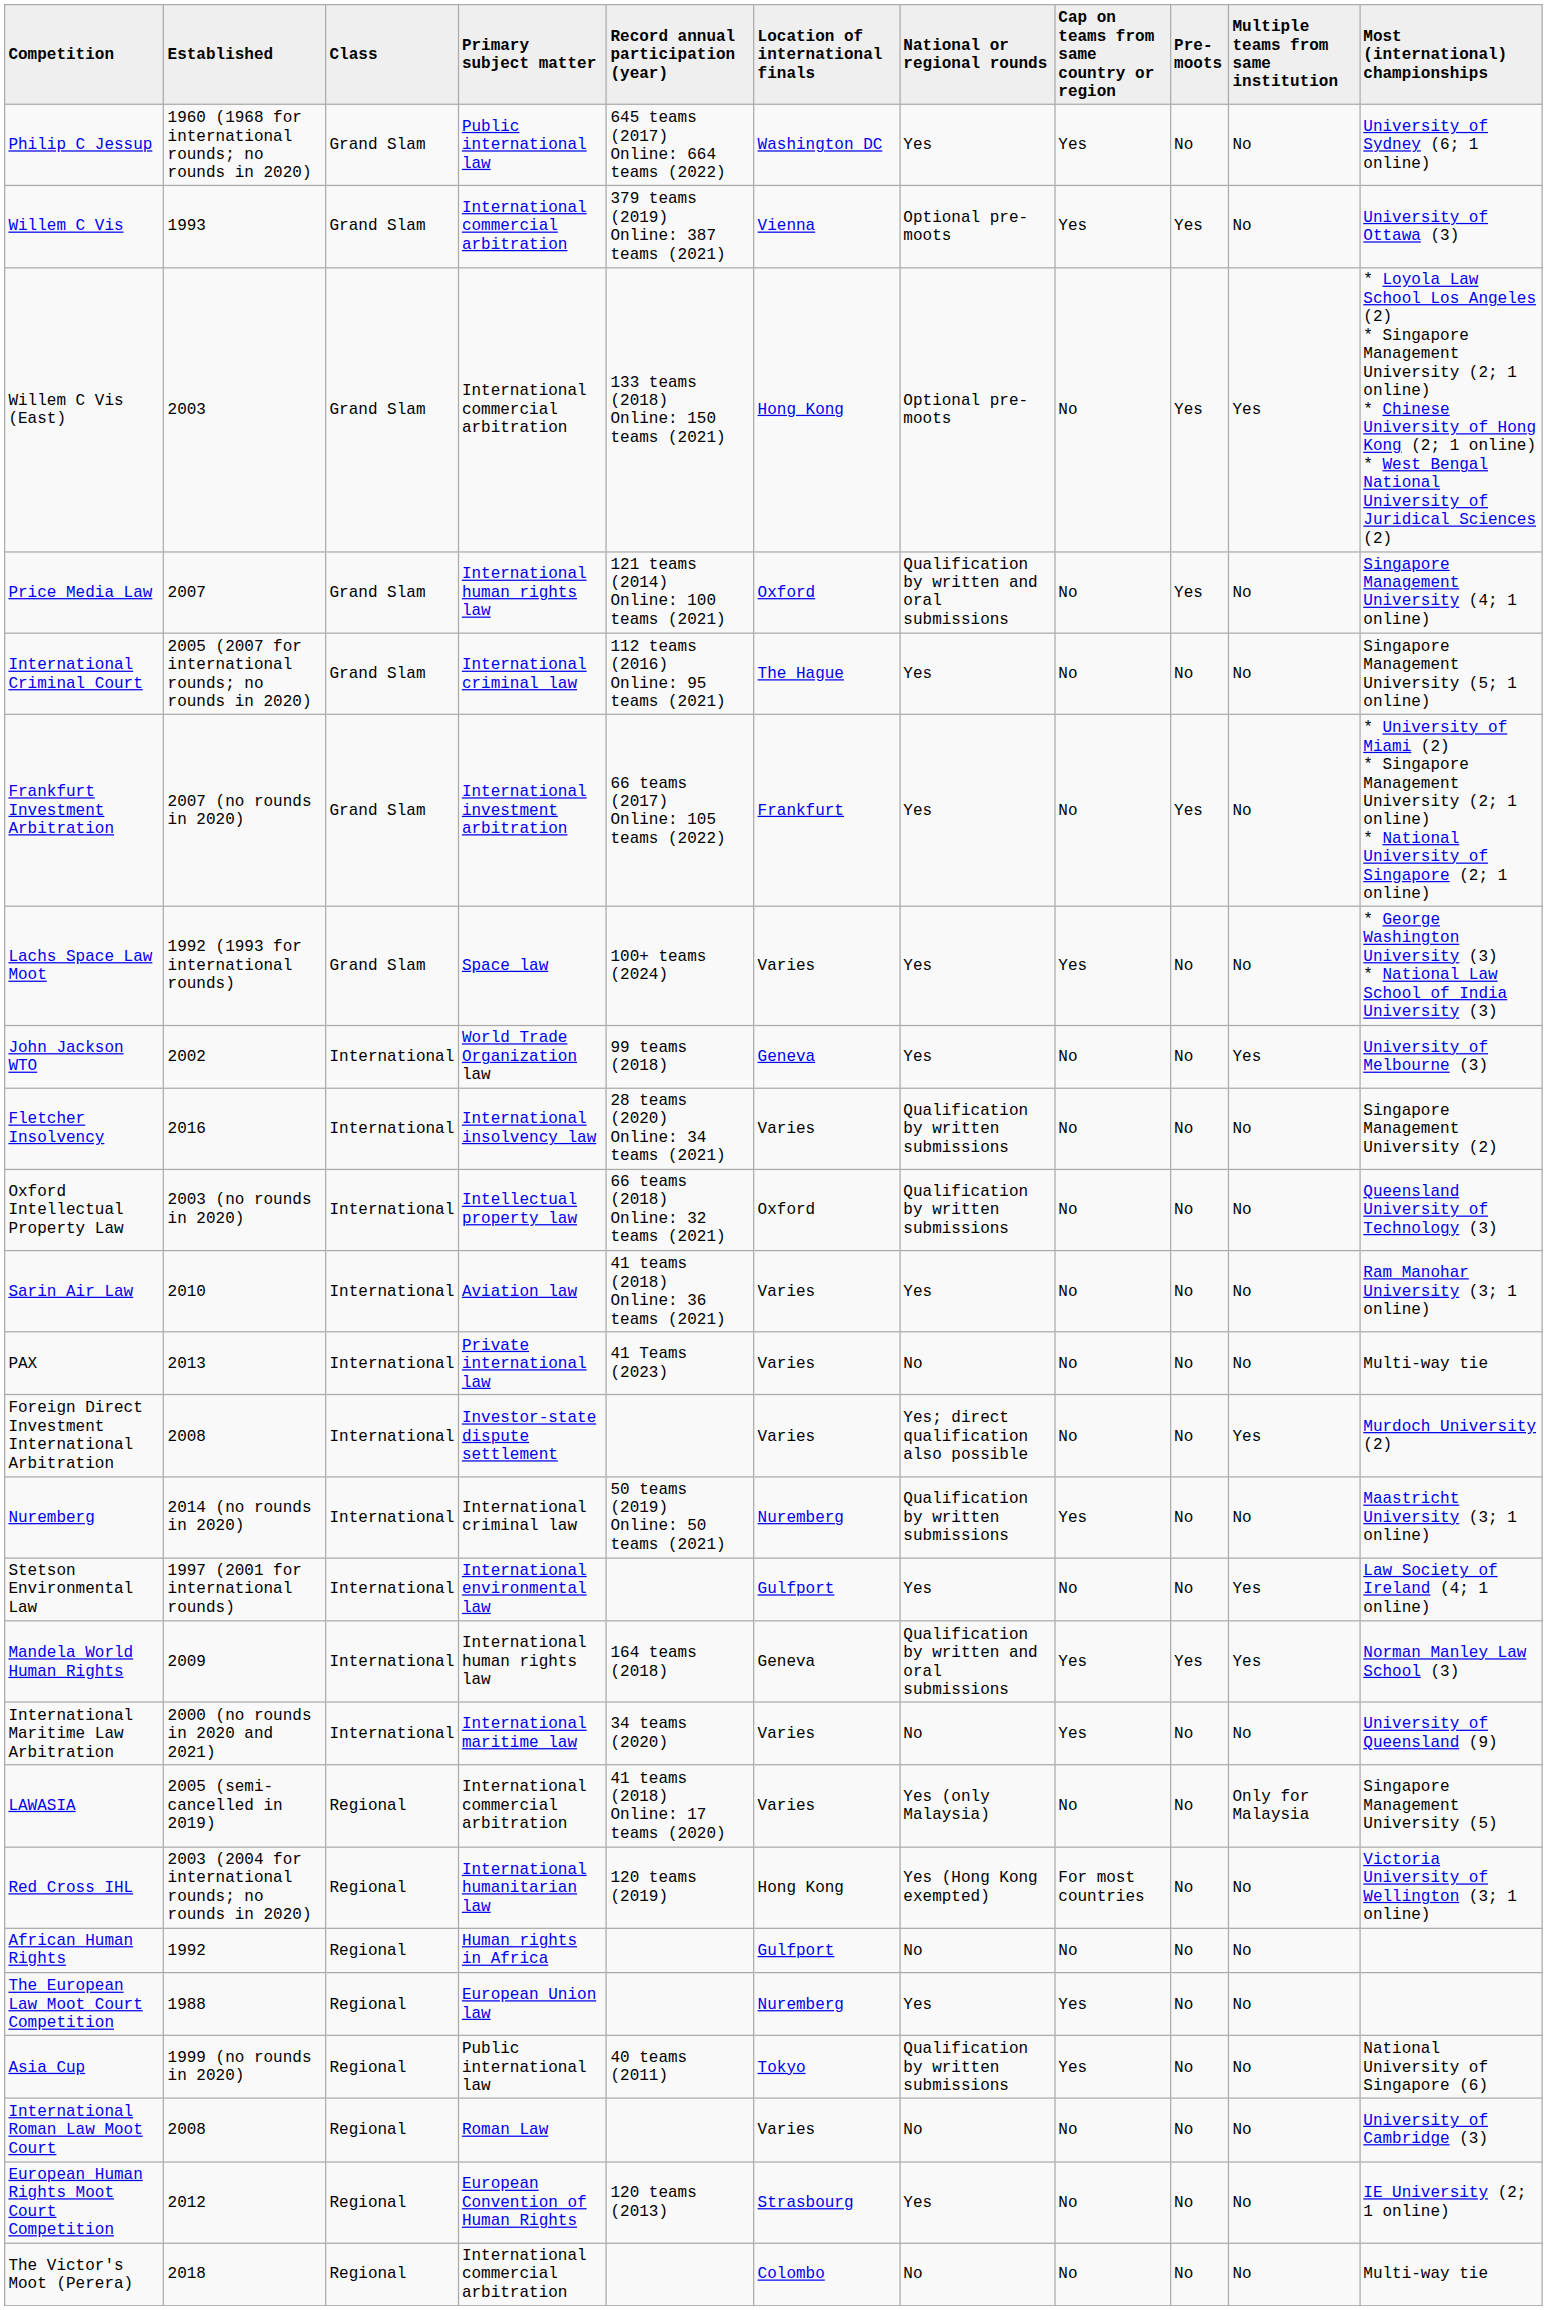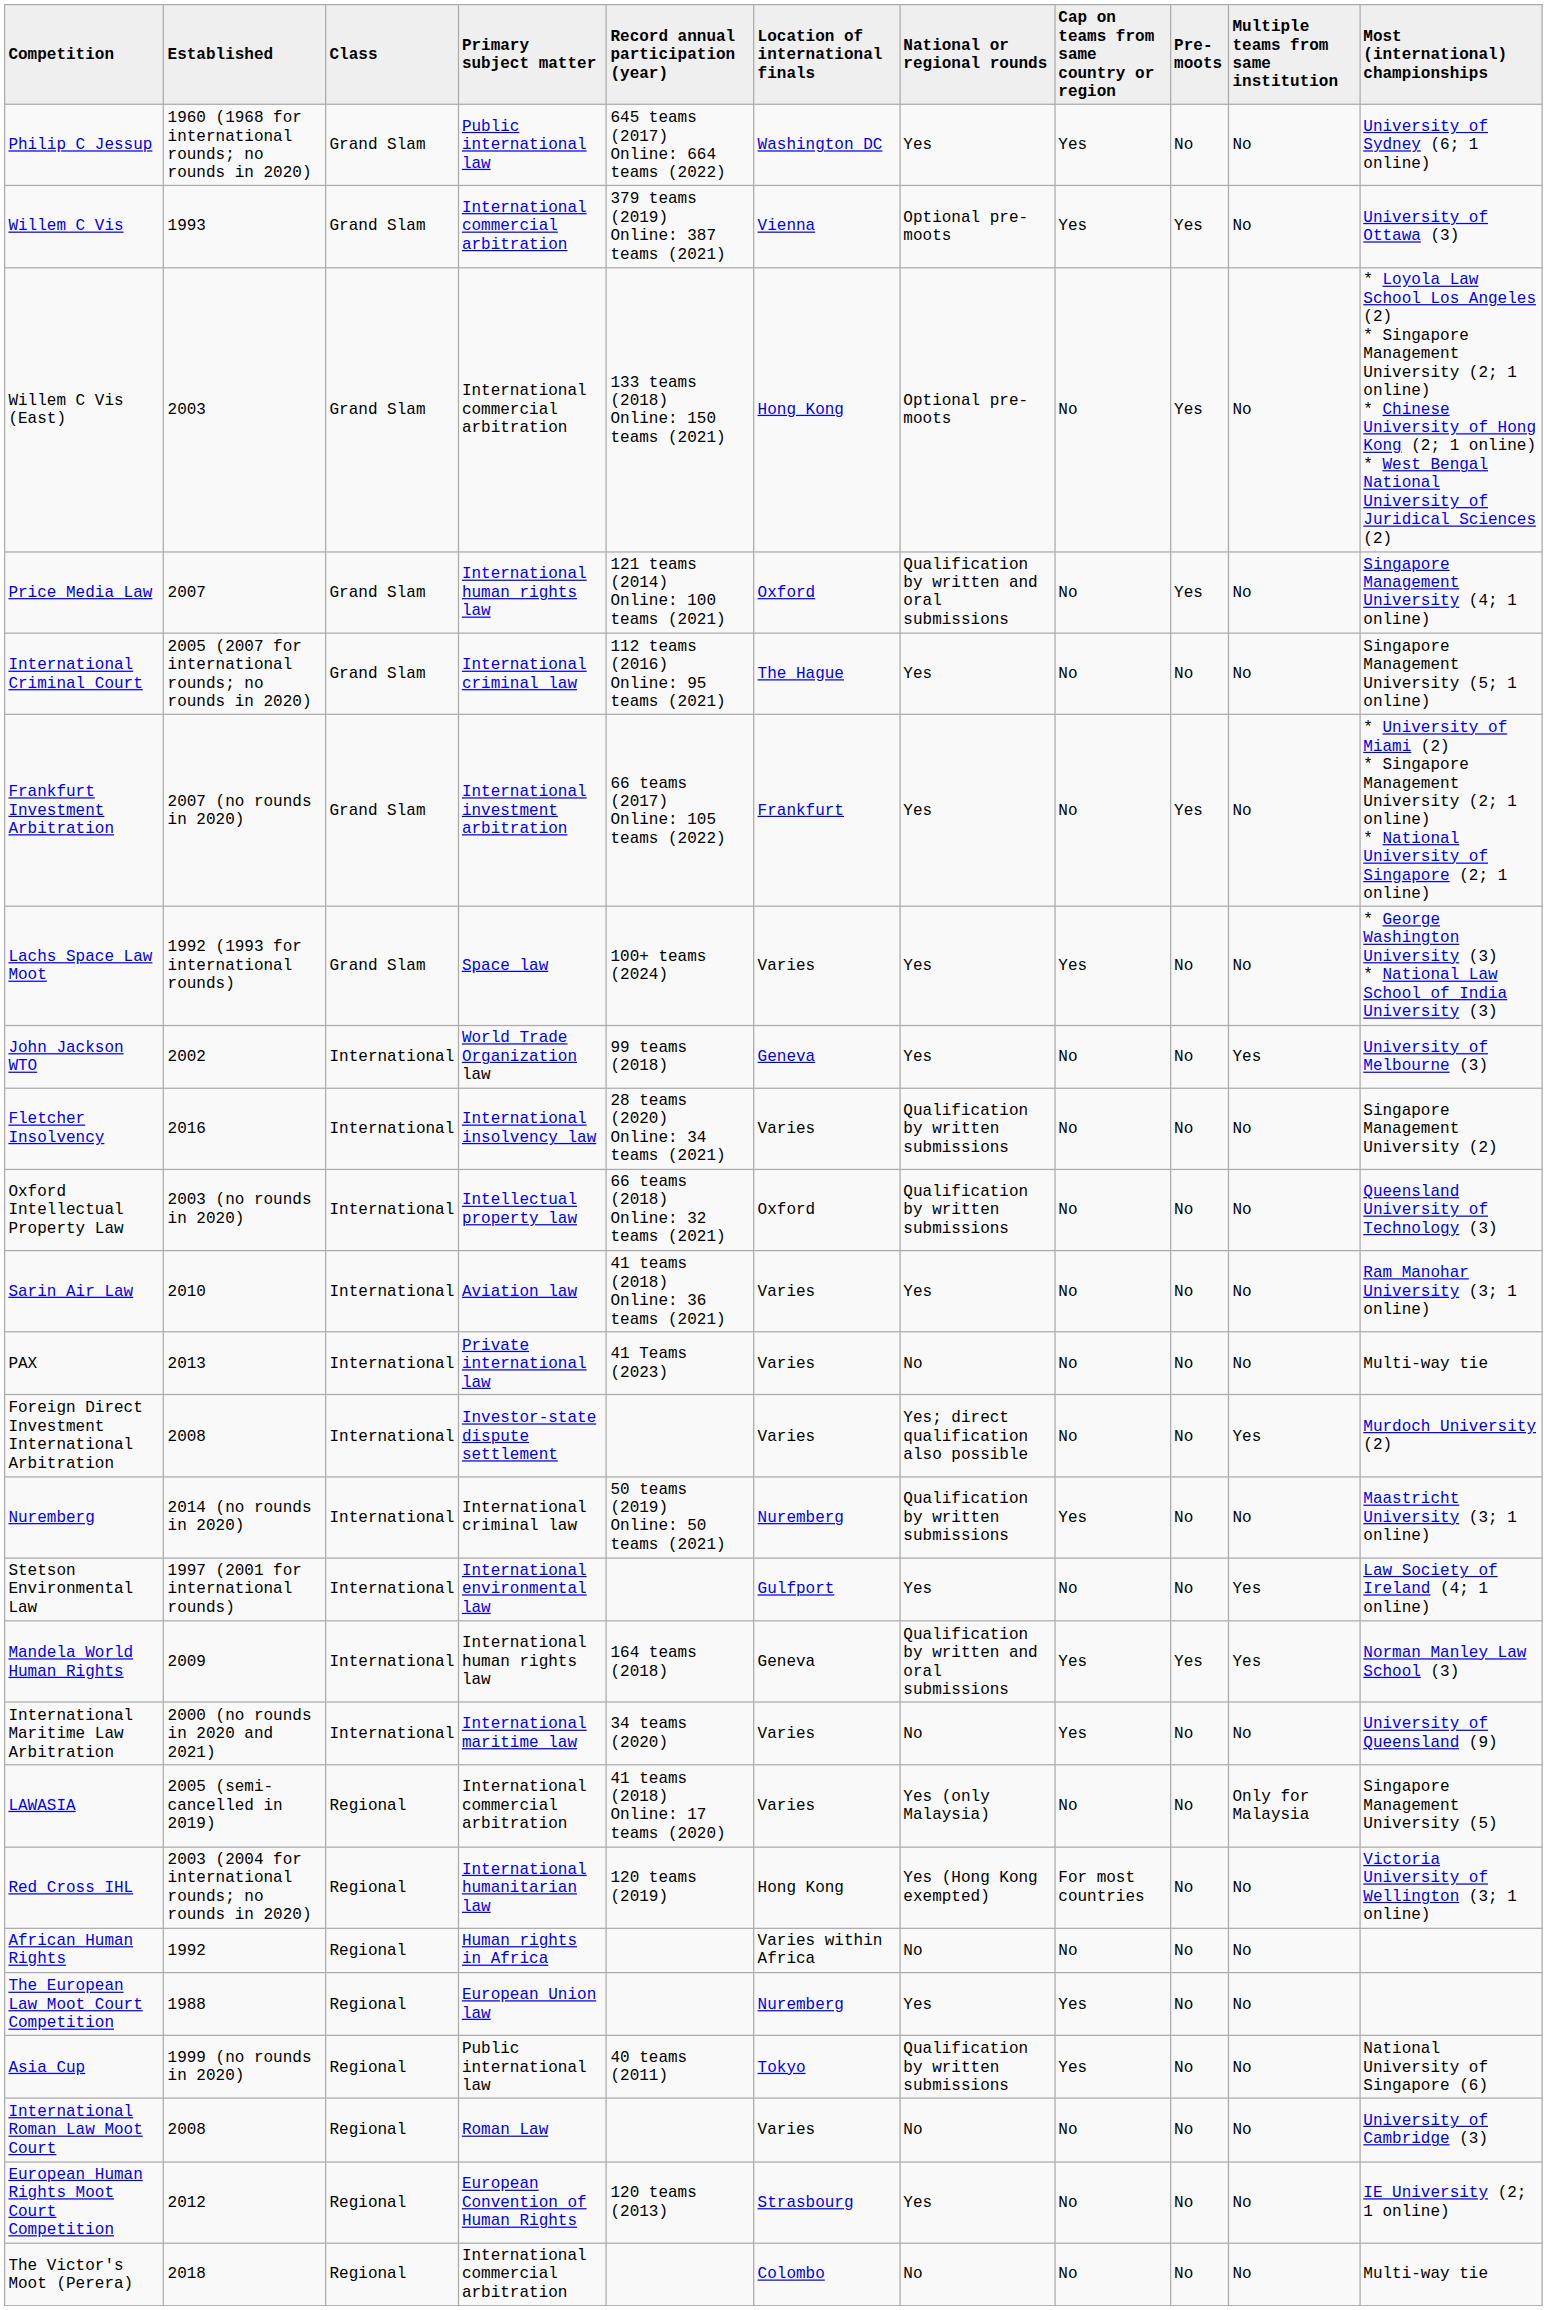Willem C Vis (East) | Multiple teams from same institution: Yes -> No
African Human Rights | Location of international finals: Gulfport -> Varies within Africa
